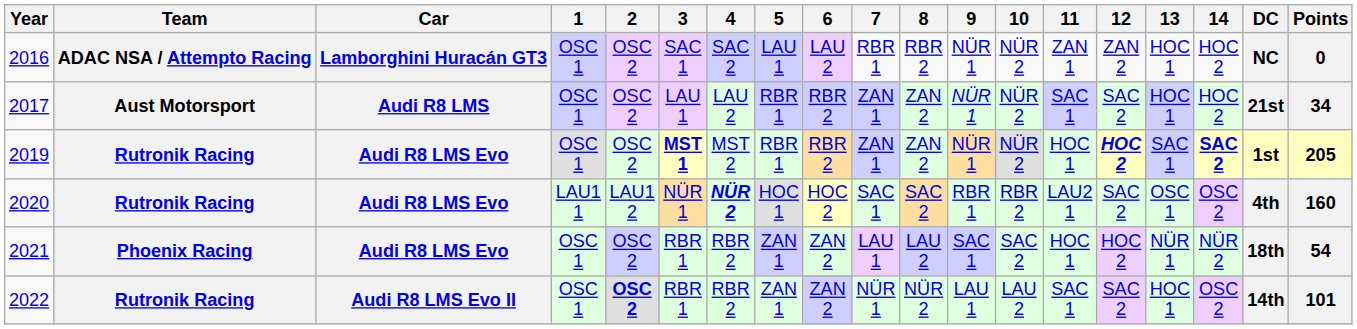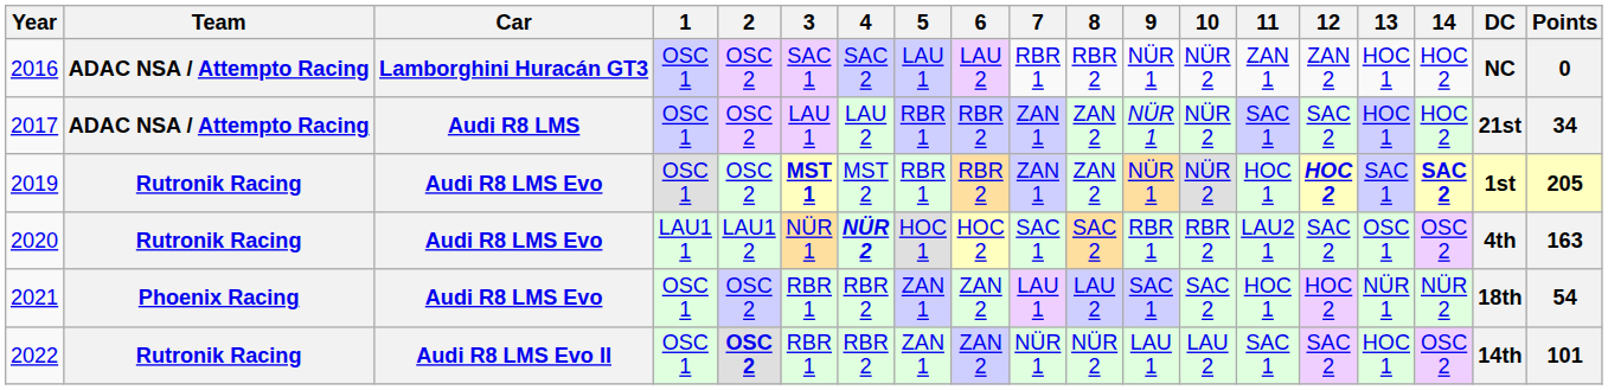2017 | Team: Aust Motorsport -> ADAC NSA / Attempto Racing
2020 | Points: 160 -> 163
